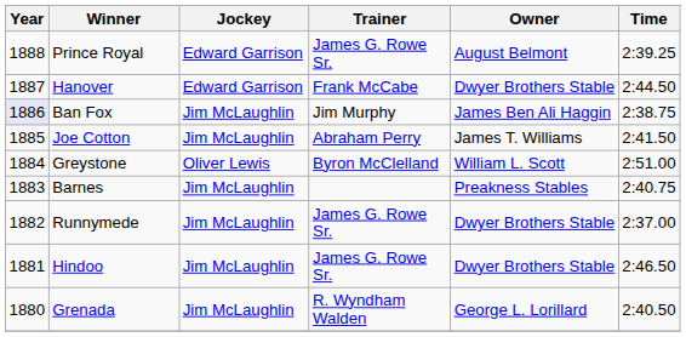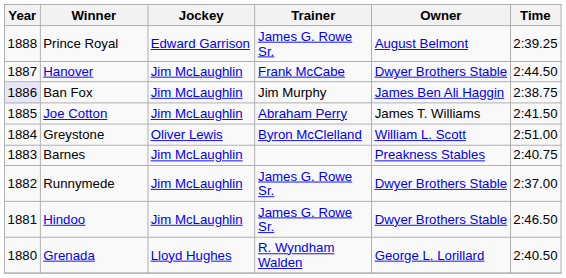Hanover | Jockey: Edward Garrison -> Jim McLaughlin
Grenada | Jockey: Jim McLaughlin -> Lloyd Hughes
